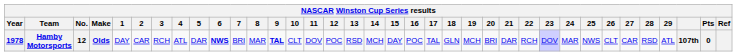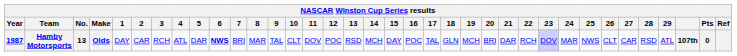Hamby Motorsports | Year: 1978 -> 1987
Hamby Motorsports | No.: 12 -> 13
Hamby Motorsports | 9: bold -> normal
